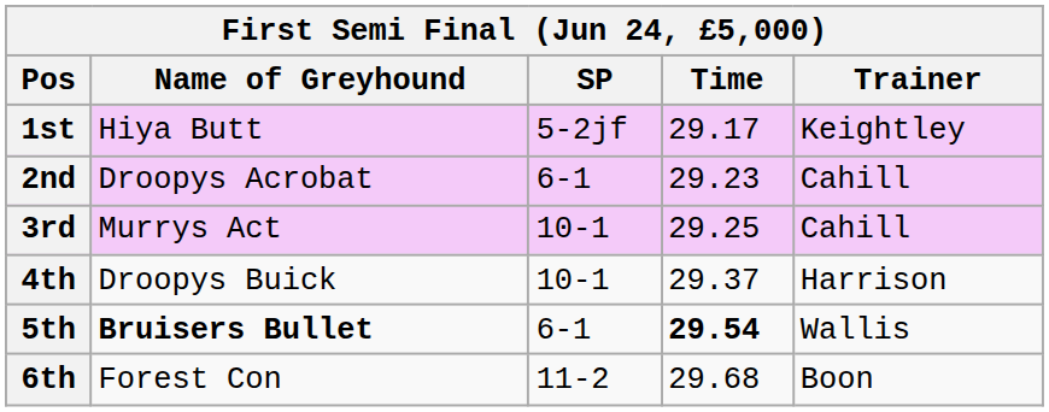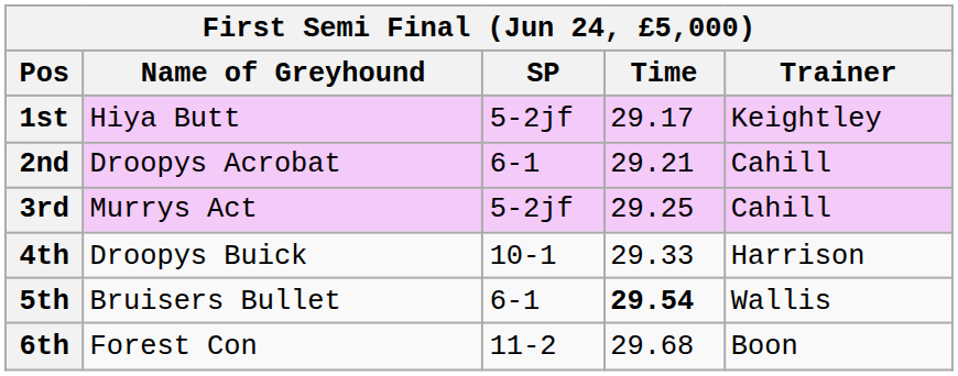2nd | Time: 29.23 -> 29.21
3rd | SP: 10-1 -> 5-2jf
4th | Time: 29.37 -> 29.33
5th | Name of Greyhound: bold -> normal
